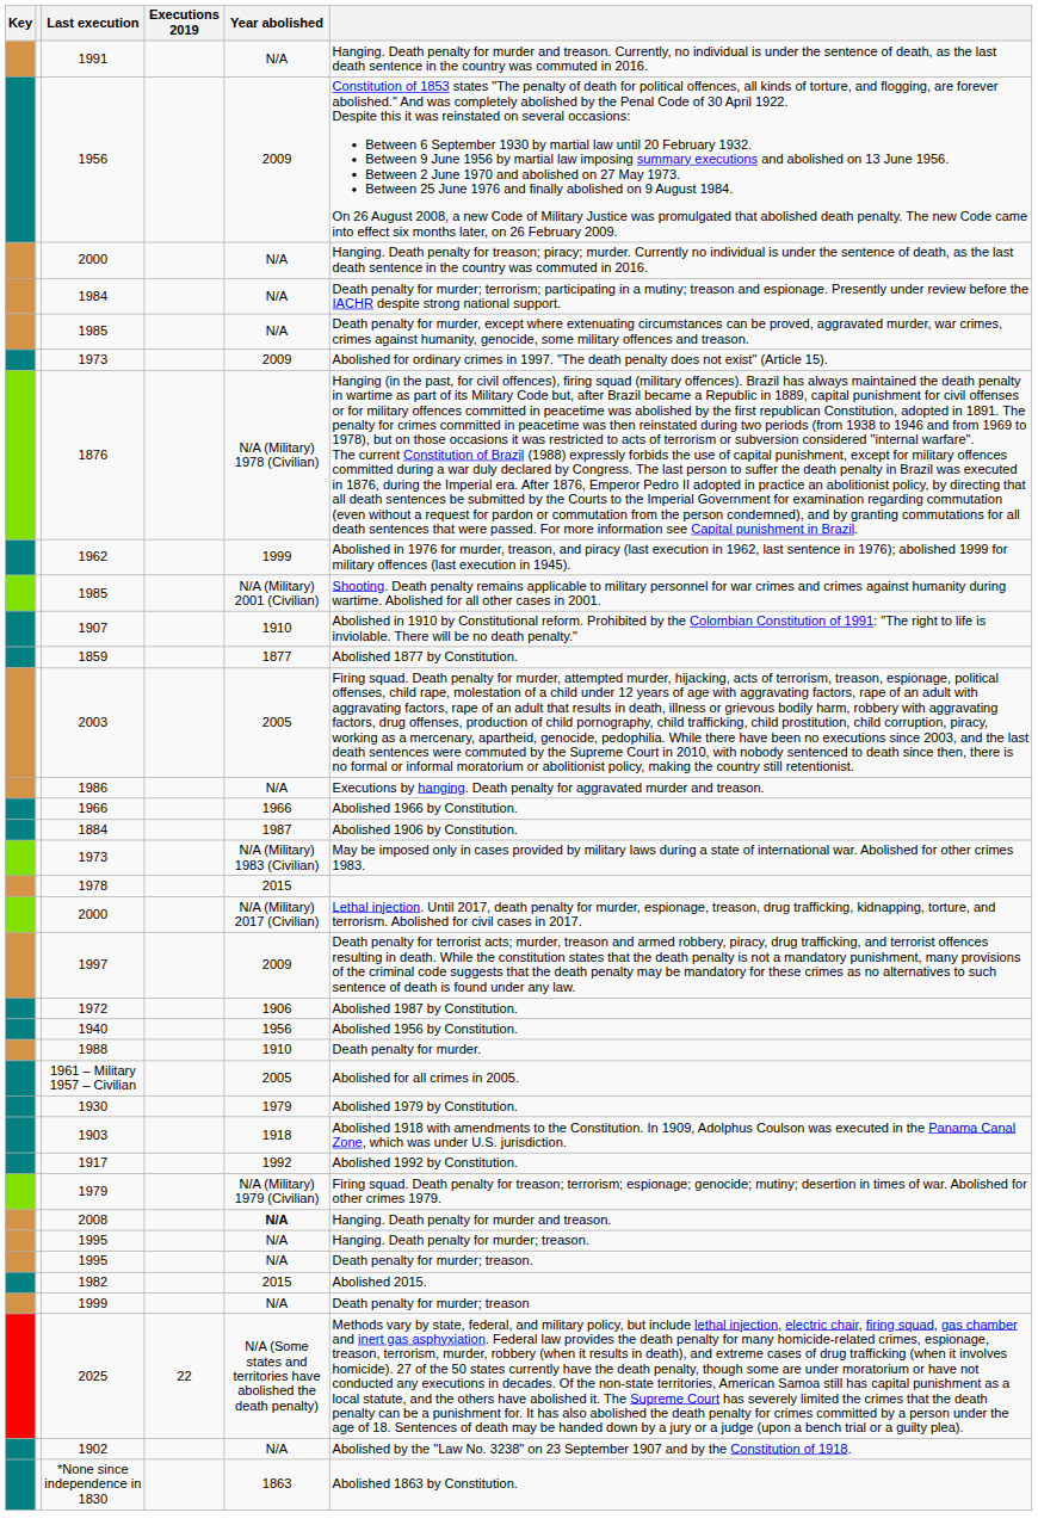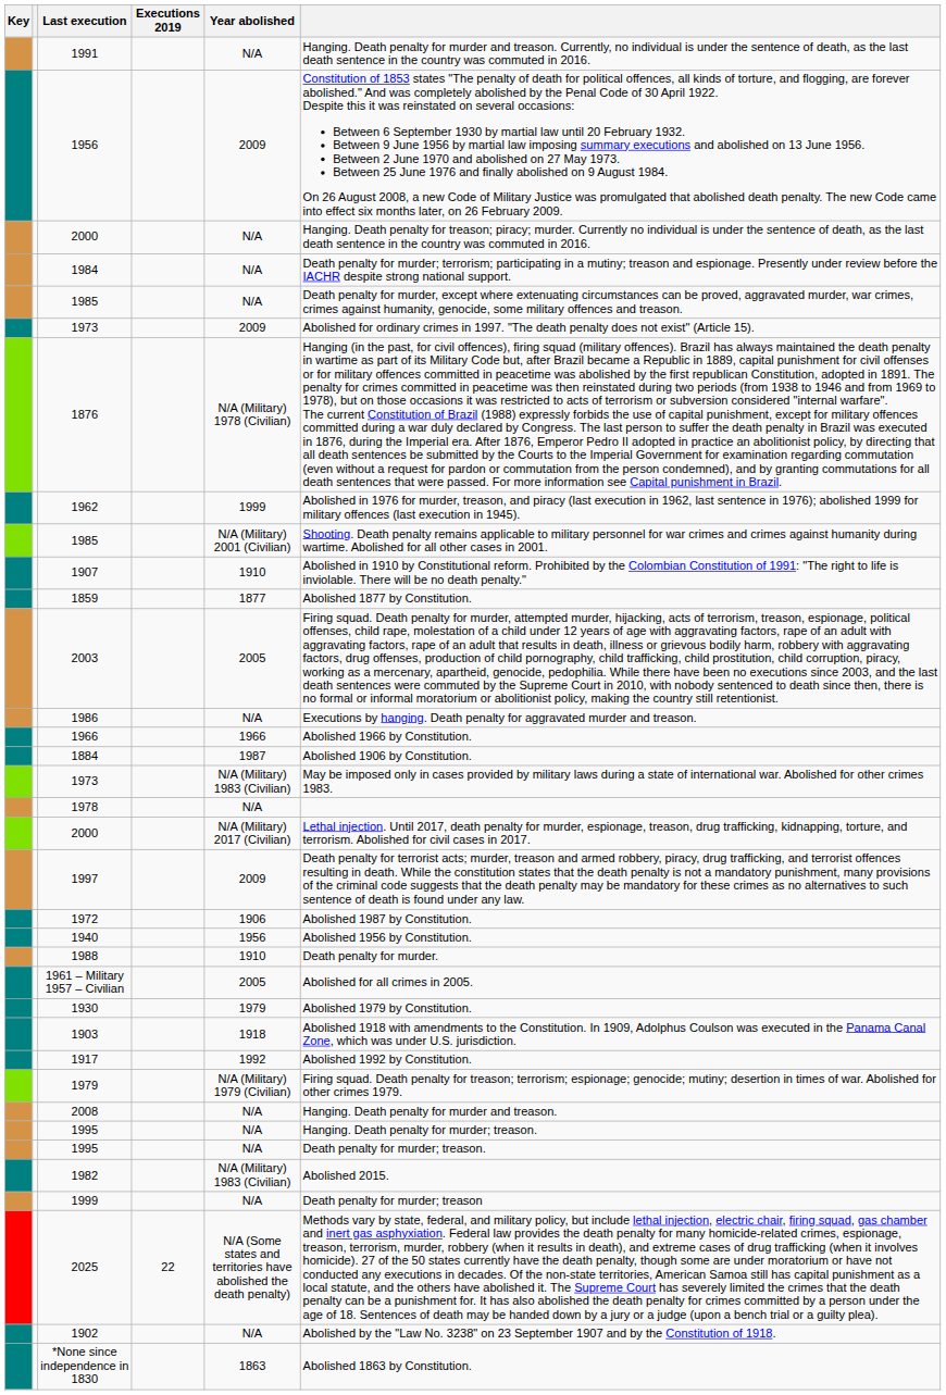1978 | Year abolished: 2015 -> N/A
2008 | Year abolished: bold -> normal
1982 | Year abolished: 2015 -> N/A (Military) 1983 (Civilian)
